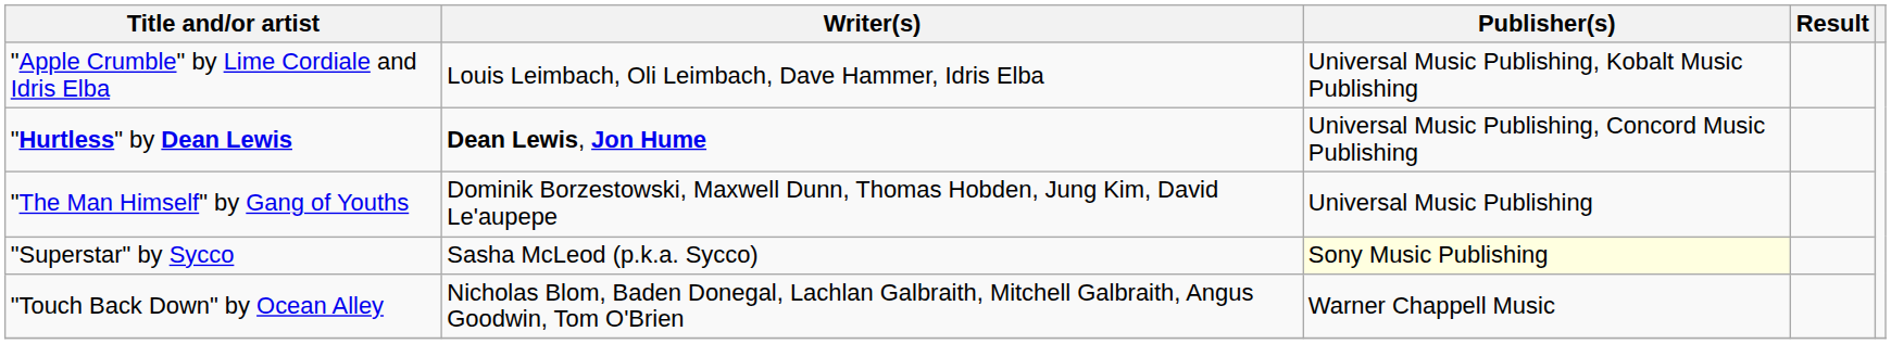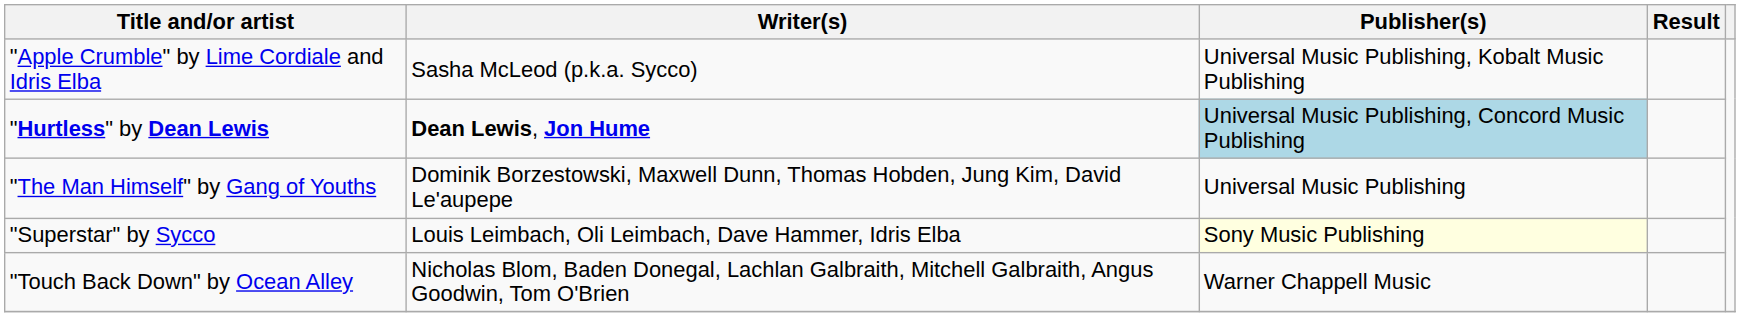"Apple Crumble" by Lime Cordiale and Idris Elba | Writer(s): Louis Leimbach, Oli Leimbach, Dave Hammer, Idris Elba -> Sasha McLeod (p.k.a. Sycco)
"Hurtless" by Dean Lewis | Publisher(s): no background -> lightblue background
"Superstar" by Sycco | Writer(s): Sasha McLeod (p.k.a. Sycco) -> Louis Leimbach, Oli Leimbach, Dave Hammer, Idris Elba
